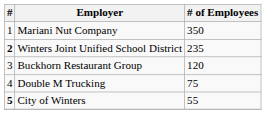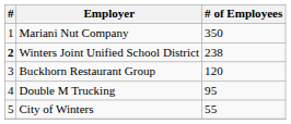Winters Joint Unified School District | # of Employees: 235 -> 238
Double M Trucking | # of Employees: 75 -> 95
City of Winters | #: bold -> normal
